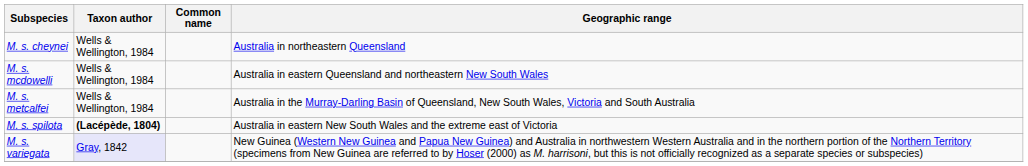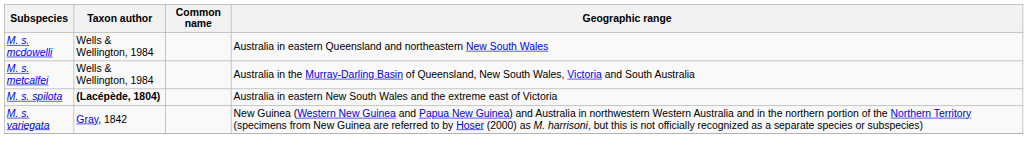- row: M. s. cheynei | Wells & Wellington, 1984 | Australia in northeastern Queensland
M. s. variegata | Taxon author: lavender background -> no background
